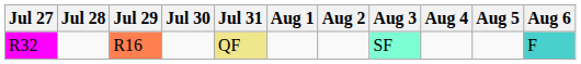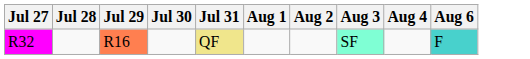- column: Aug 5
